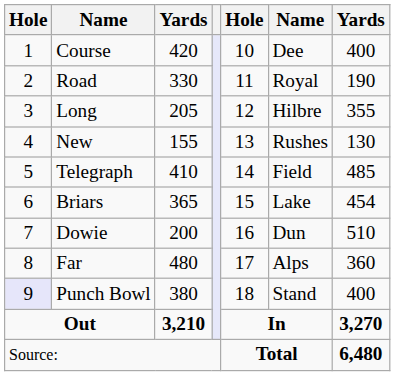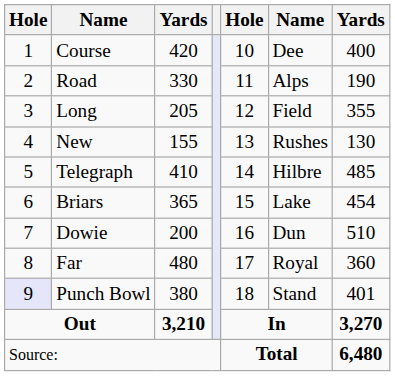Road | column 6: Royal -> Alps
Long | column 6: Hilbre -> Field
Telegraph | column 6: Field -> Hilbre
Far | column 6: Alps -> Royal
Punch Bowl | column 7: 400 -> 401
